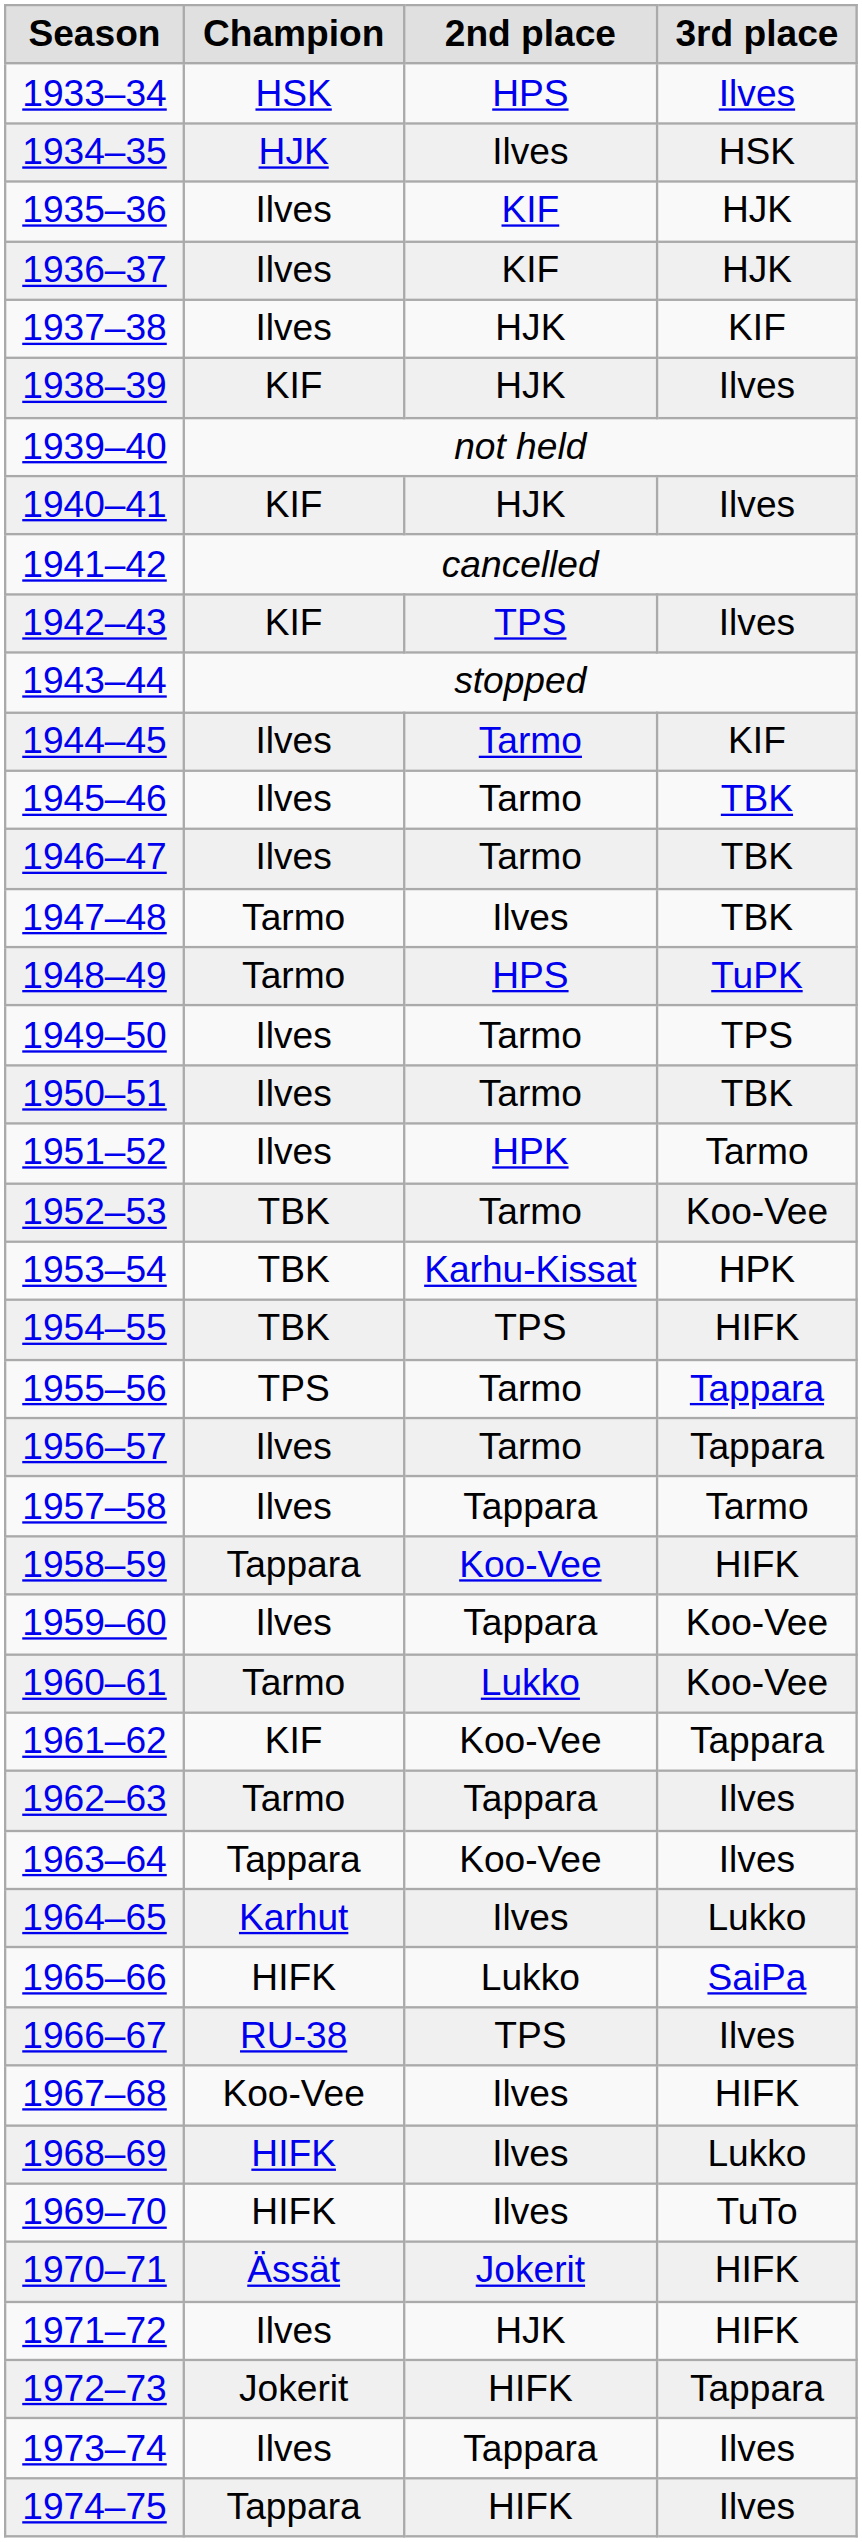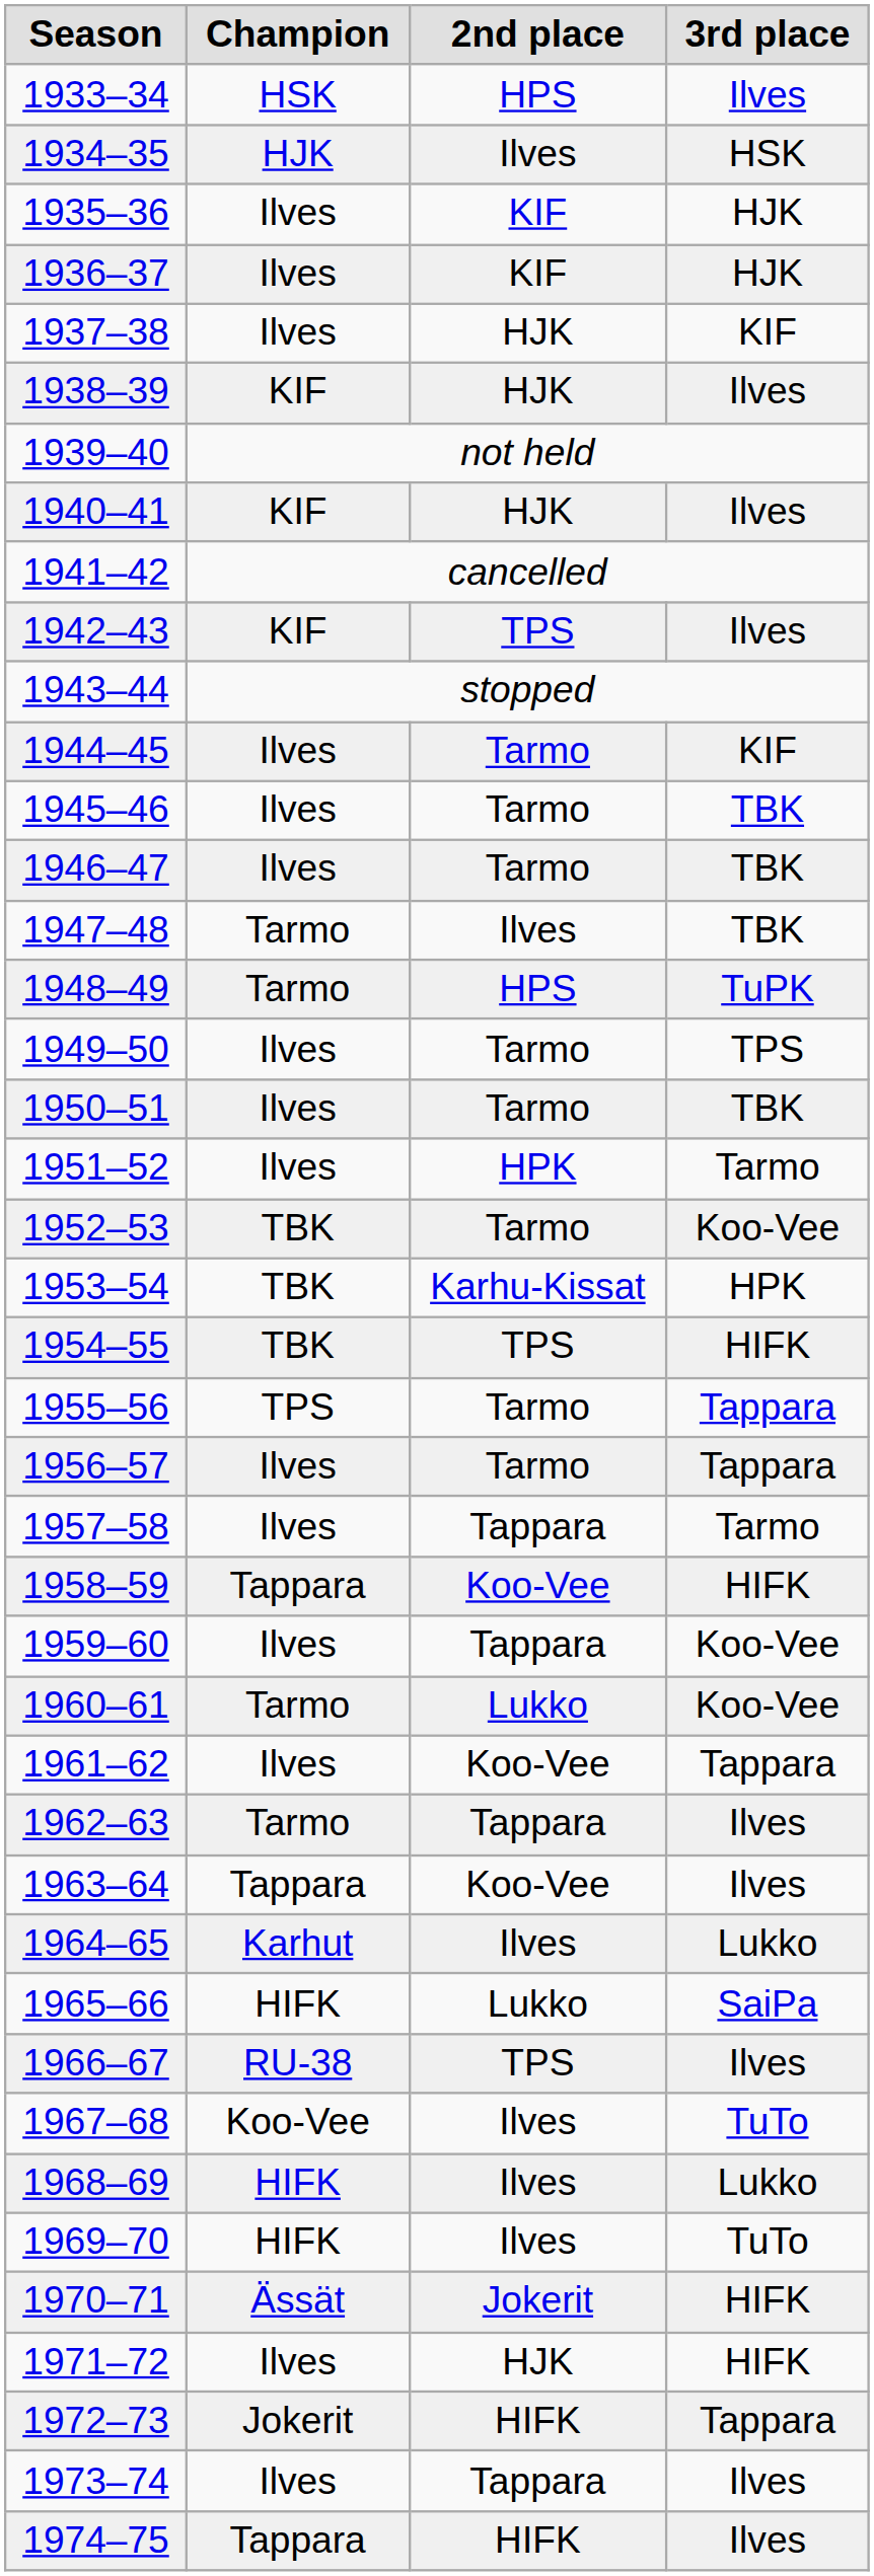1961–62 | Champion: KIF -> Ilves
1967–68 | 3rd place: HIFK -> TuTo
